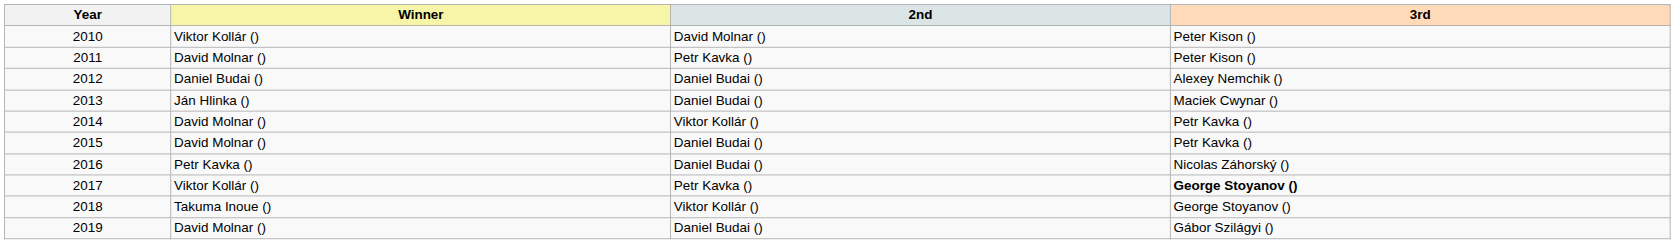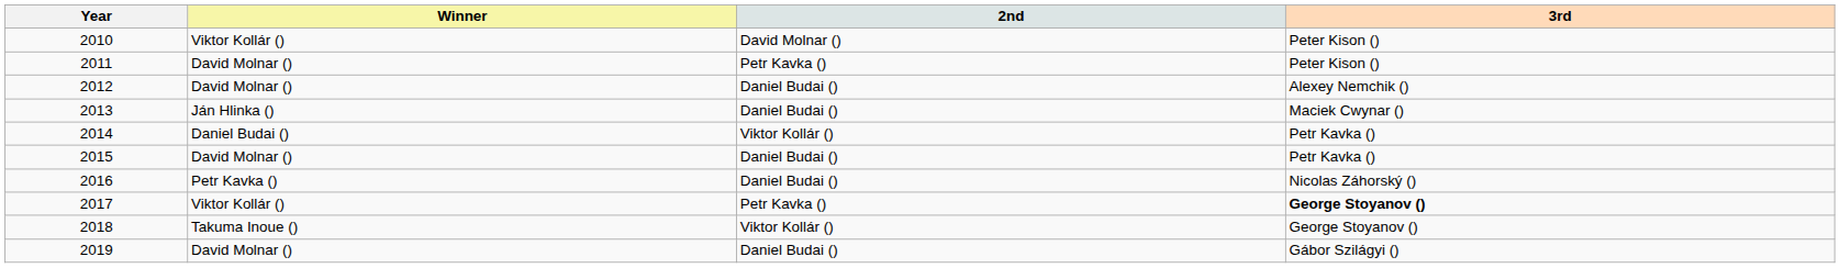2012 | Winner: Daniel Budai () -> David Molnar ()
2014 | Winner: David Molnar () -> Daniel Budai ()
